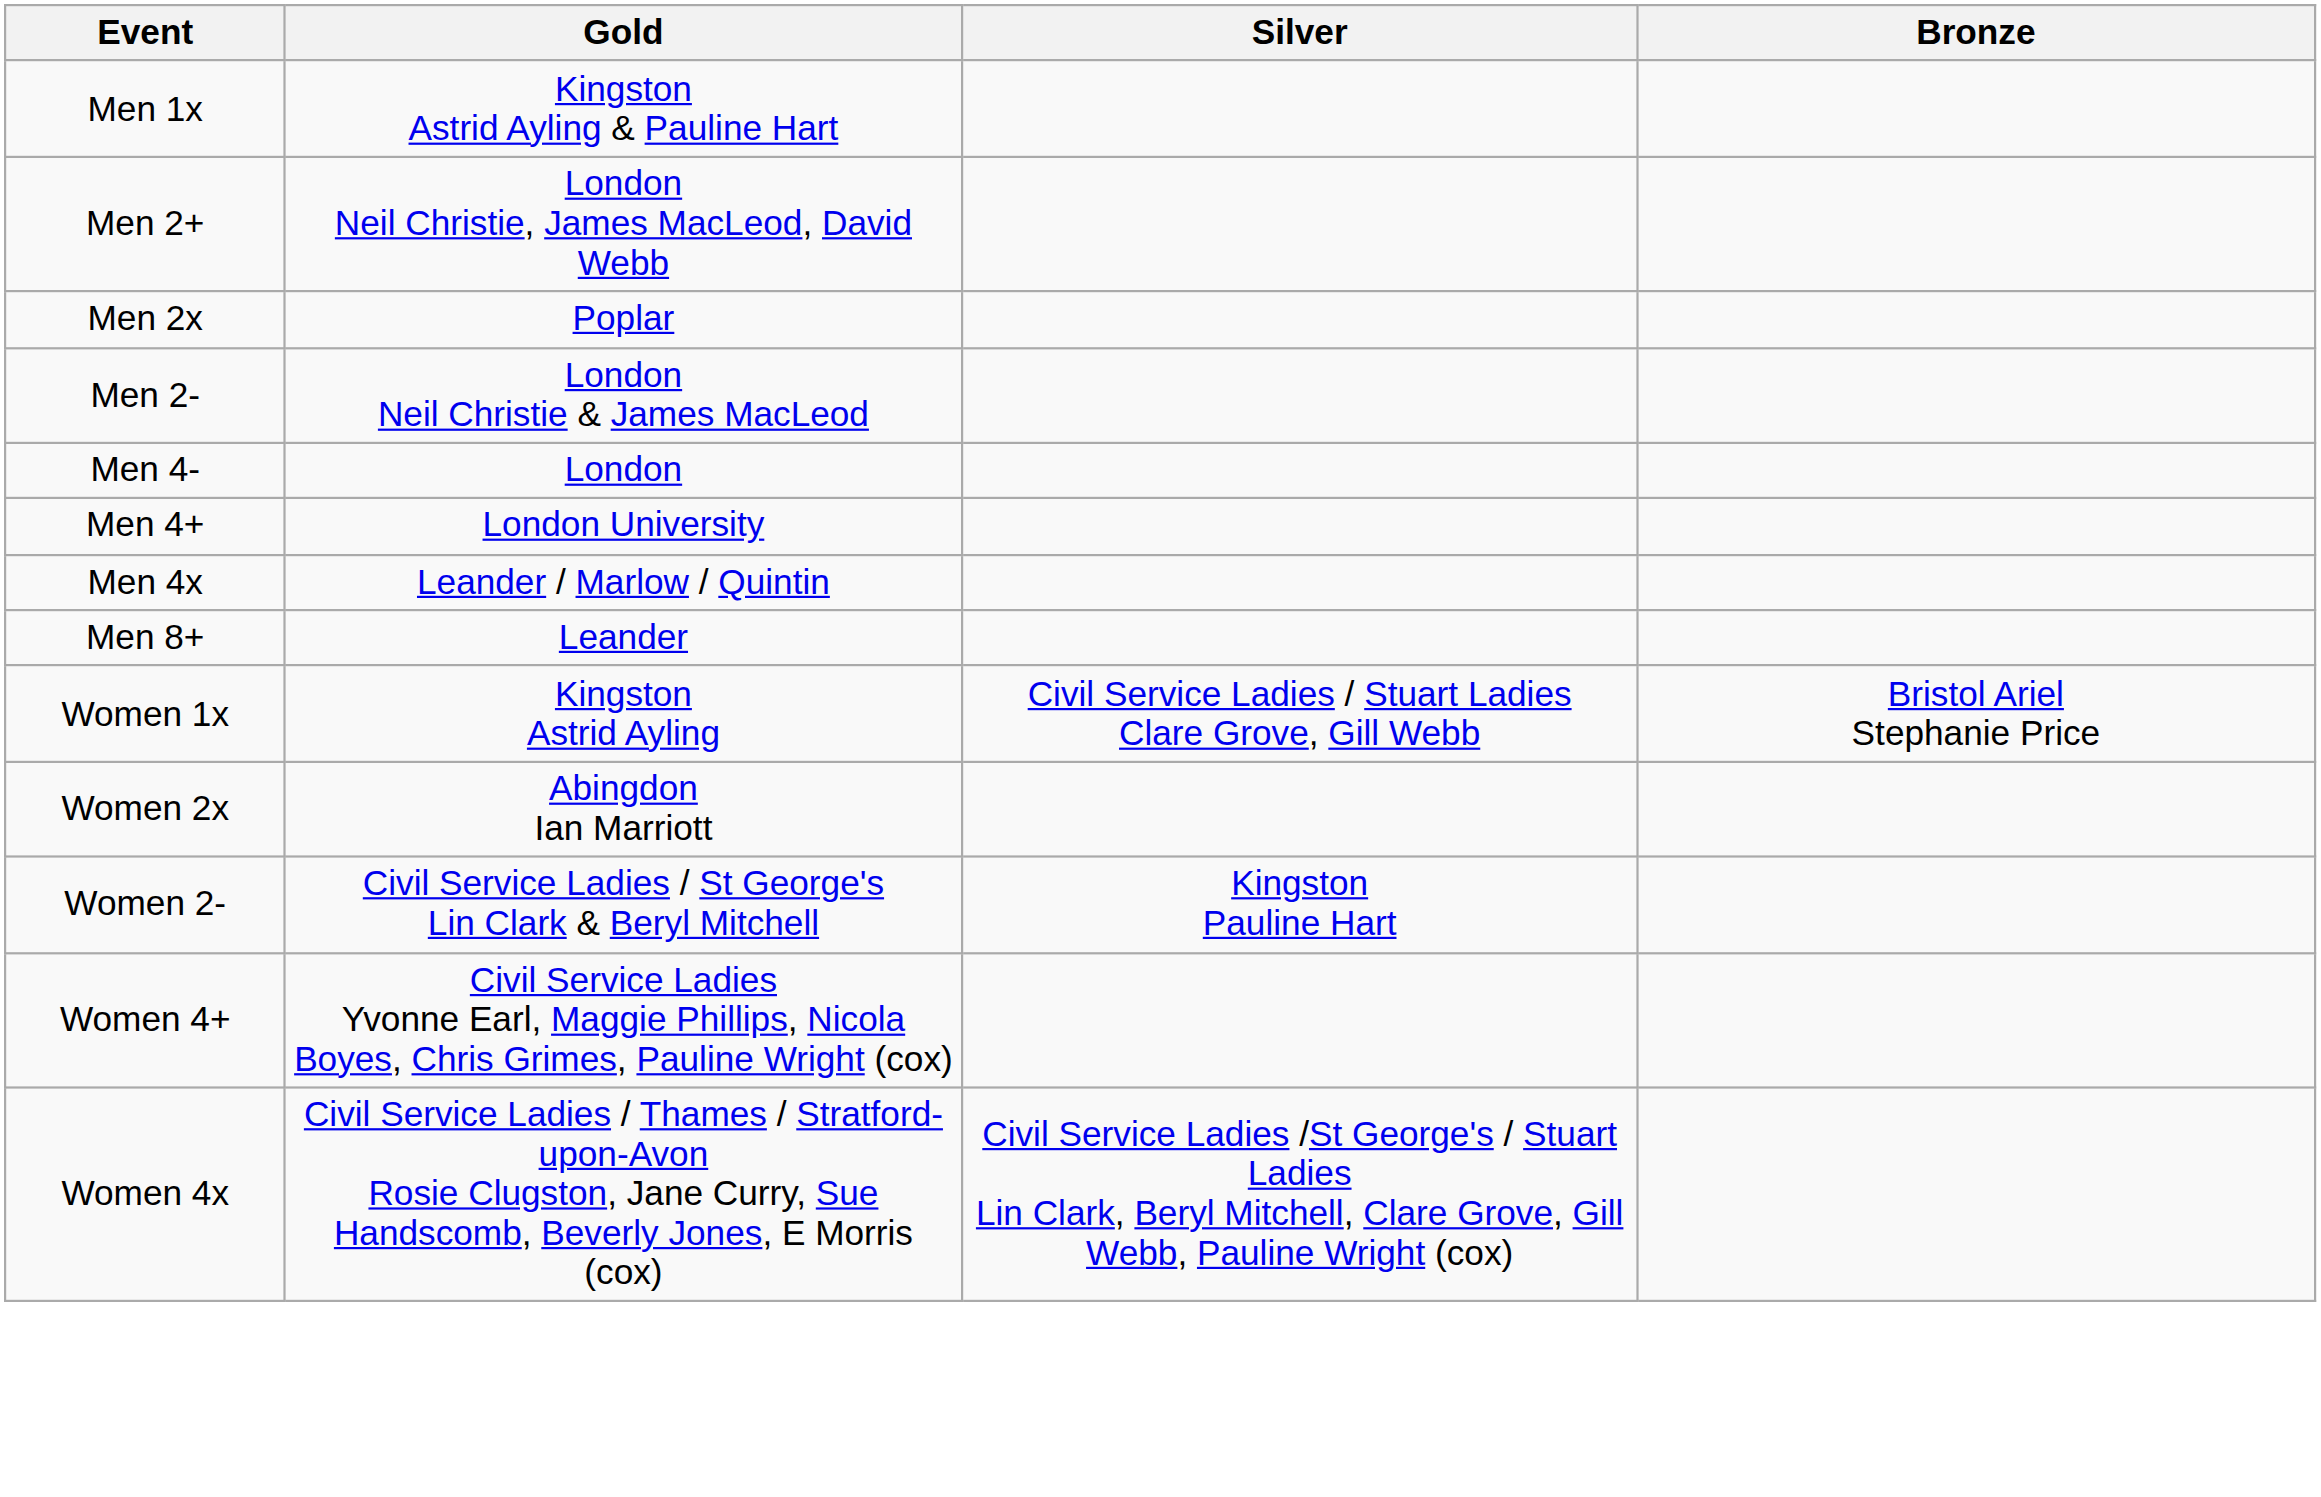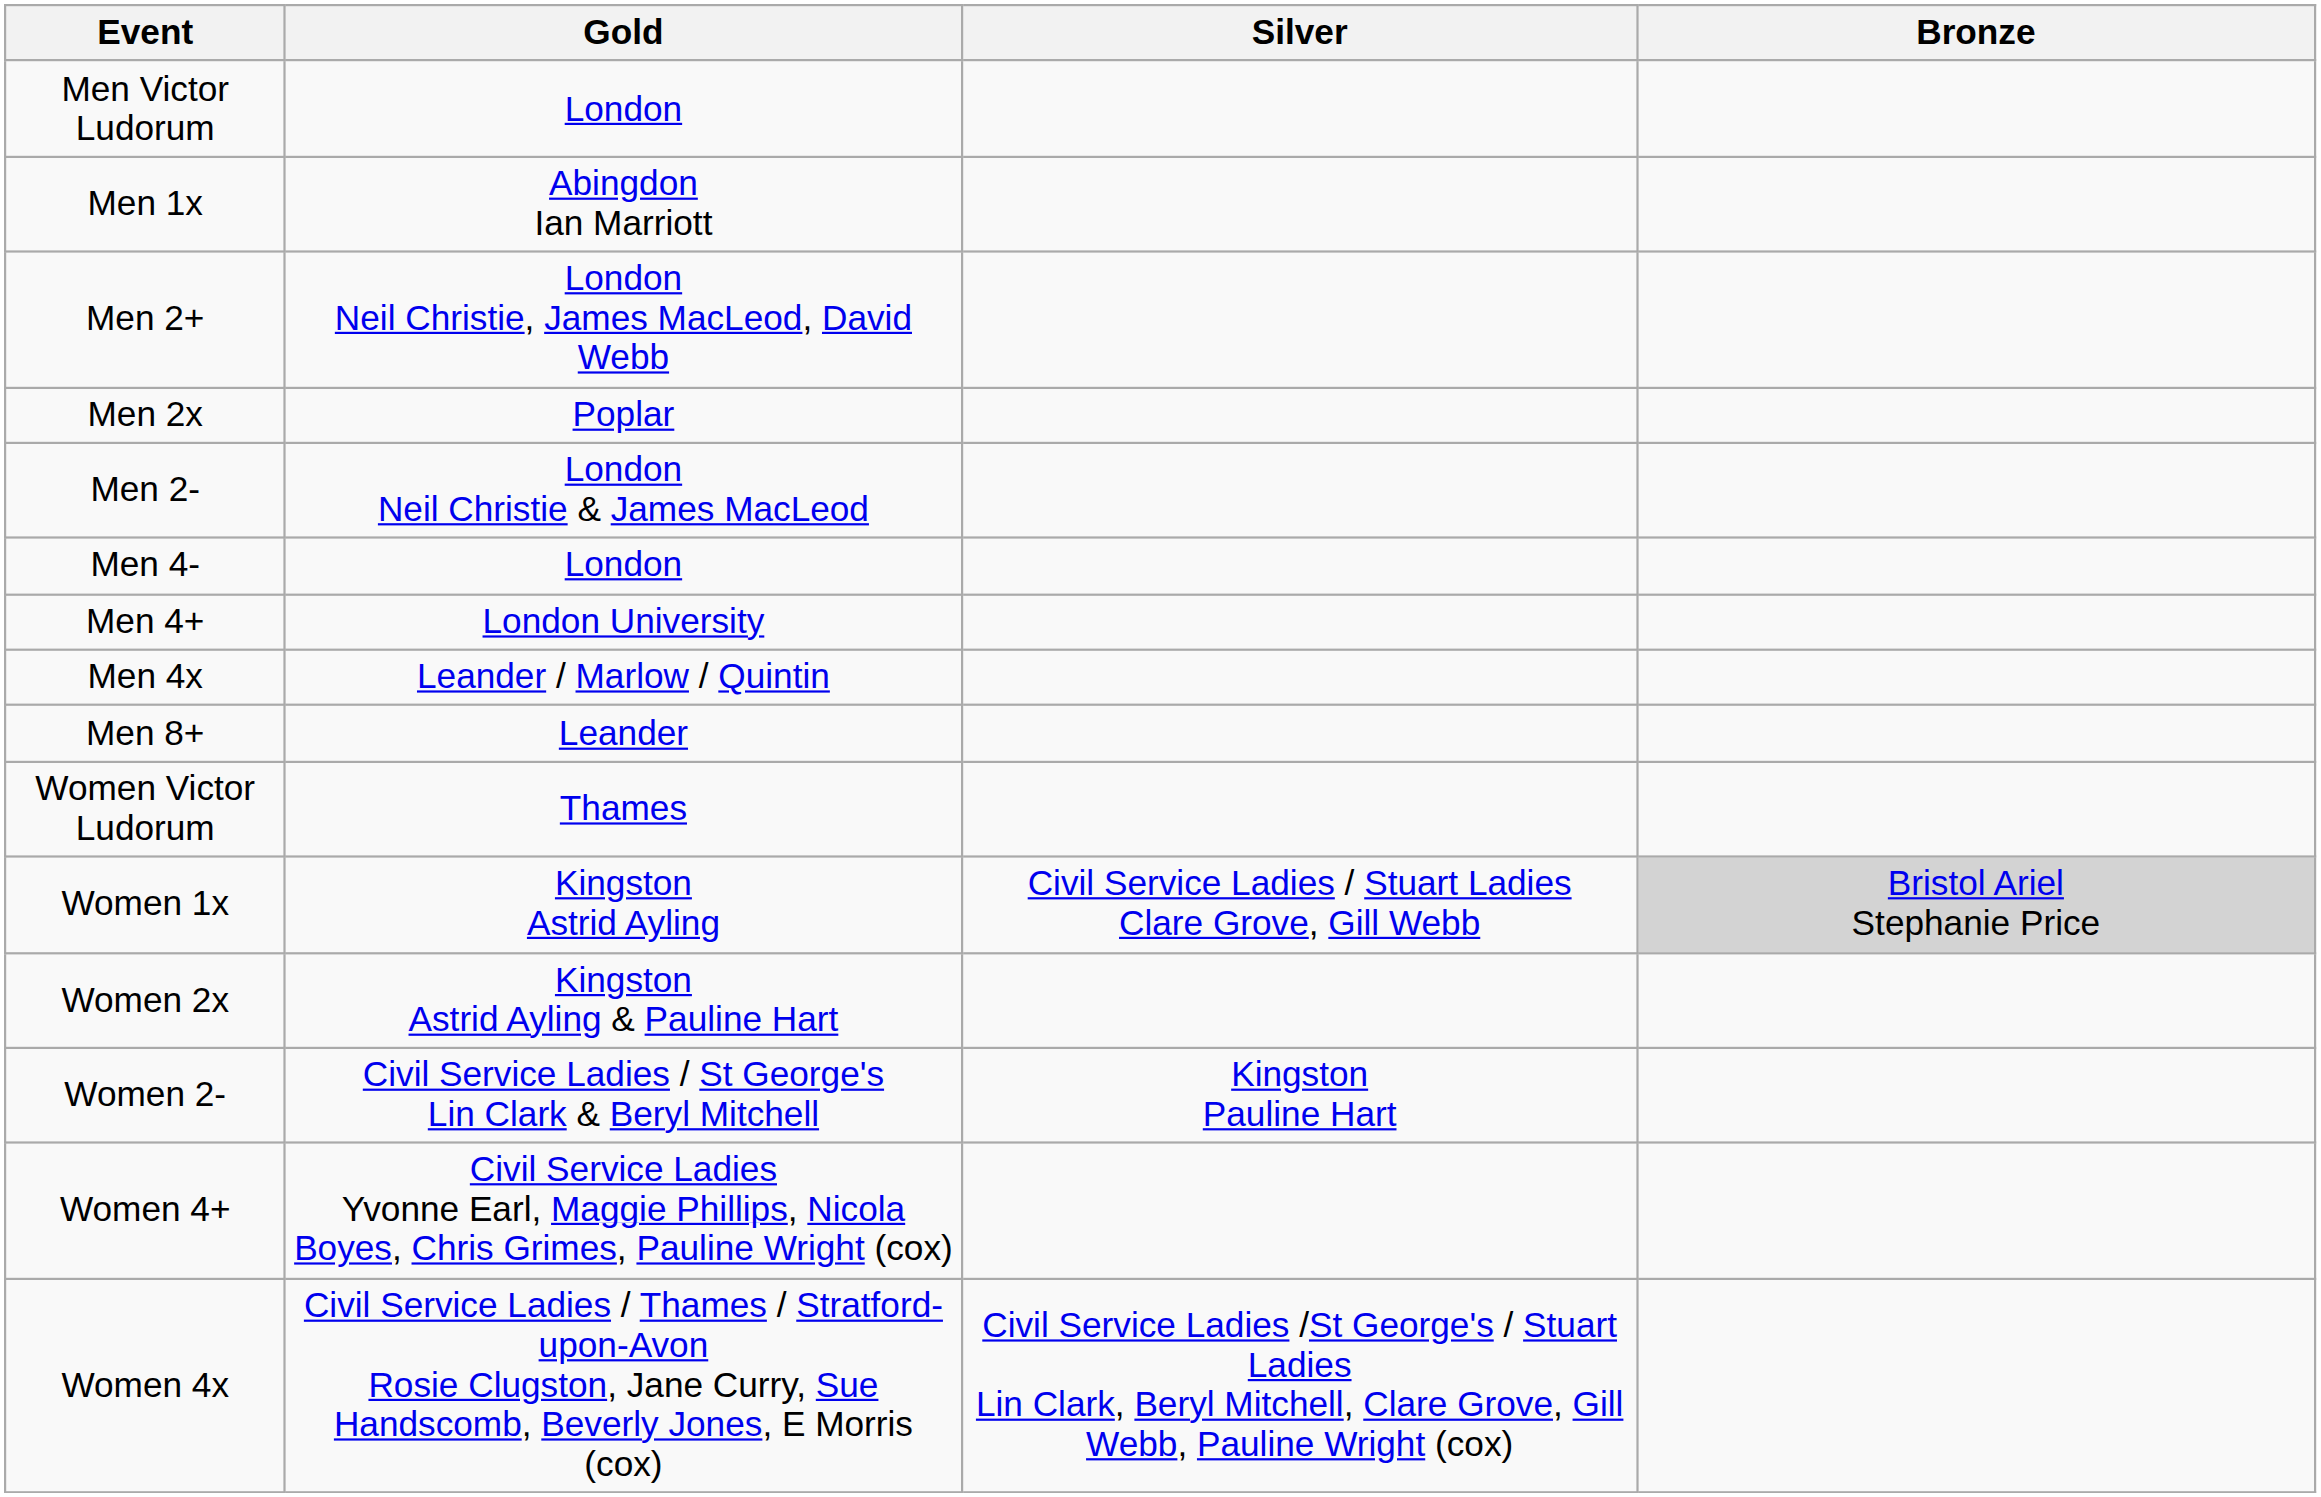+ row: Men Victor Ludorum | London
Men 1x | Gold: Kingston Astrid Ayling & Pauline Hart -> Abingdon Ian Marriott
+ row: Women Victor Ludorum | Thames
Women 1x | Bronze: no background -> lightgrey background
Women 2x | Gold: Abingdon Ian Marriott -> Kingston Astrid Ayling & Pauline Hart
